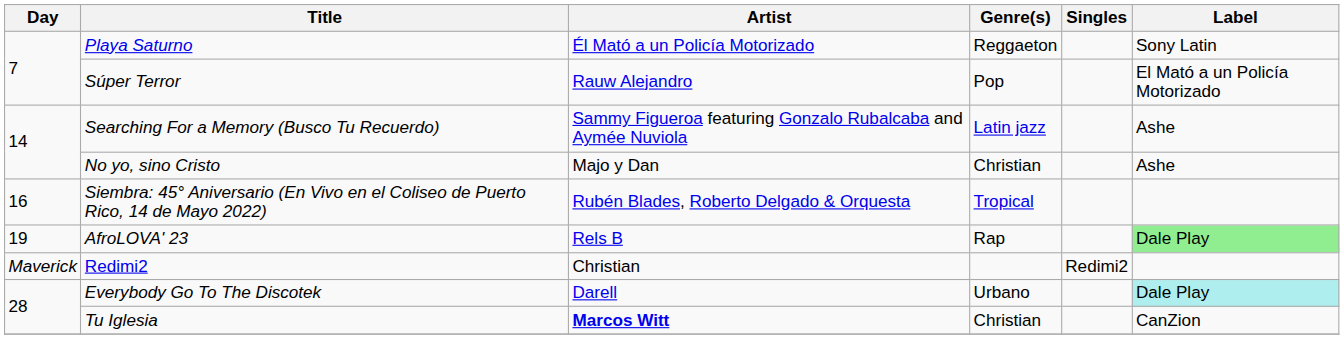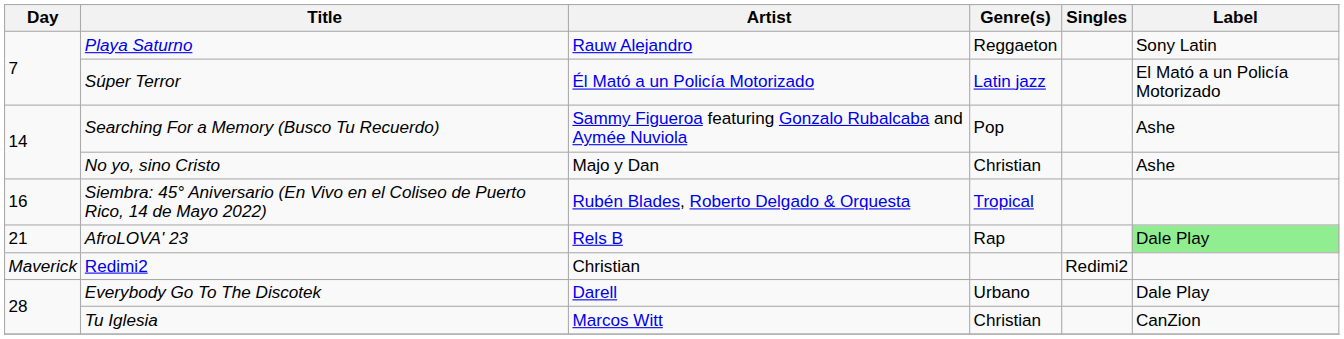Playa Saturno | Artist: Él Mató a un Policía Motorizado -> Rauw Alejandro
Súper Terror | Artist: Rauw Alejandro -> Él Mató a un Policía Motorizado
Súper Terror | Genre(s): Pop -> Latin jazz
Searching For a Memory (Busco Tu Recuerdo) | Genre(s): Latin jazz -> Pop
AfroLOVA' 23 | Day: 19 -> 21
Everybody Go To The Discotek | Label: paleturquoise background -> no background
Tu Iglesia | Artist: bold -> normal
